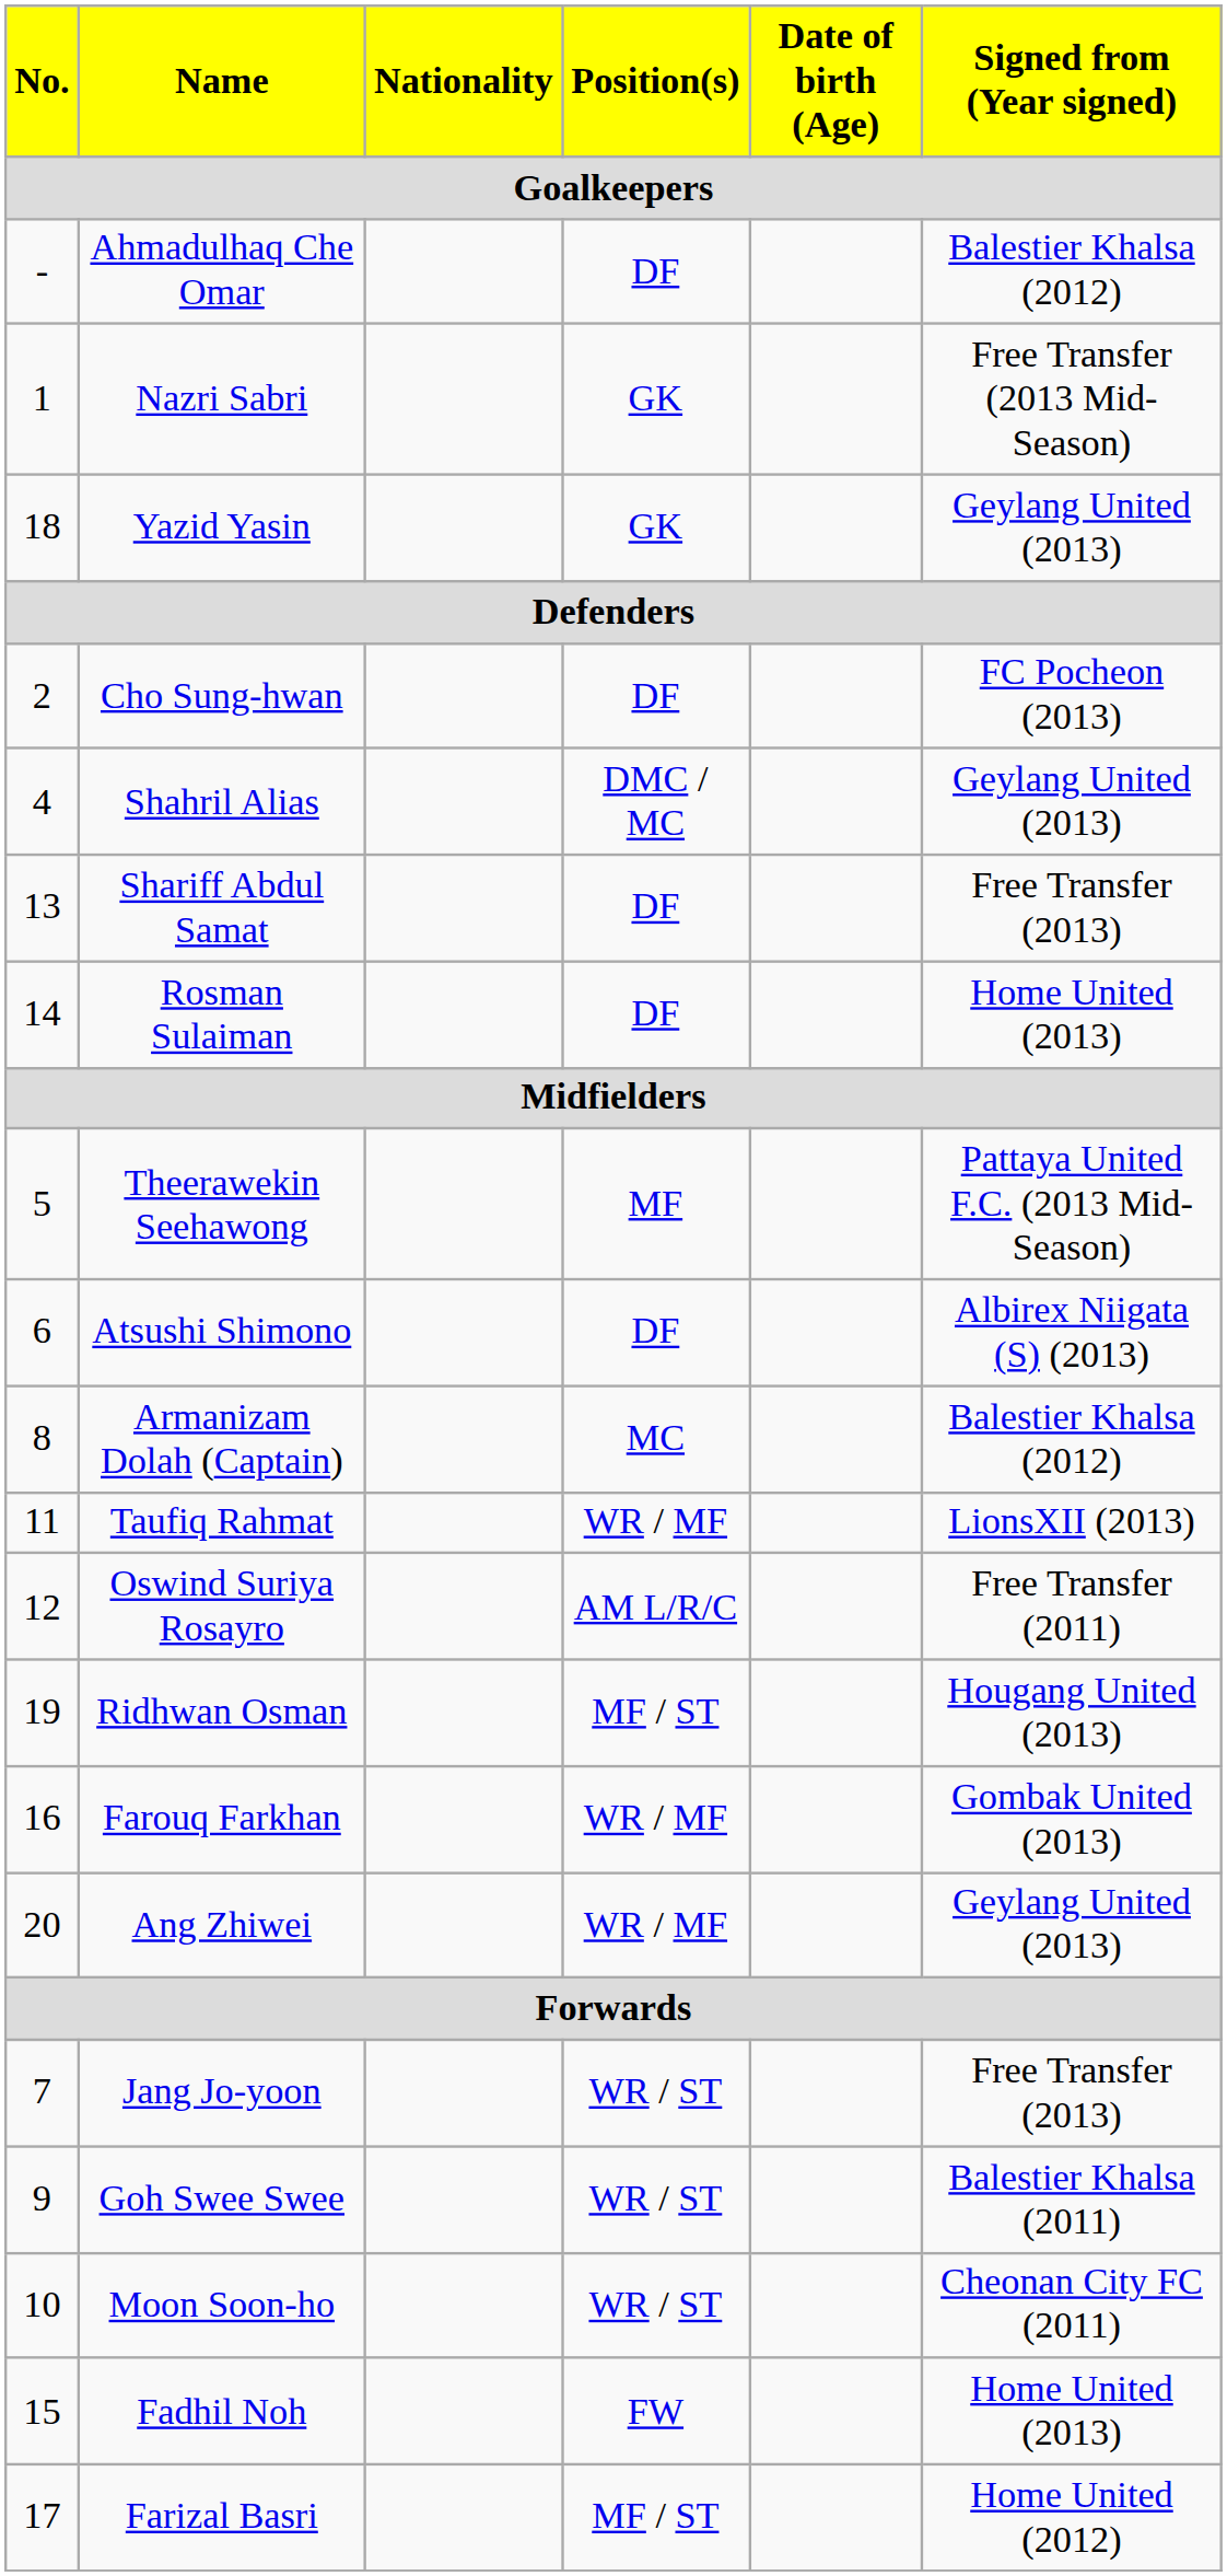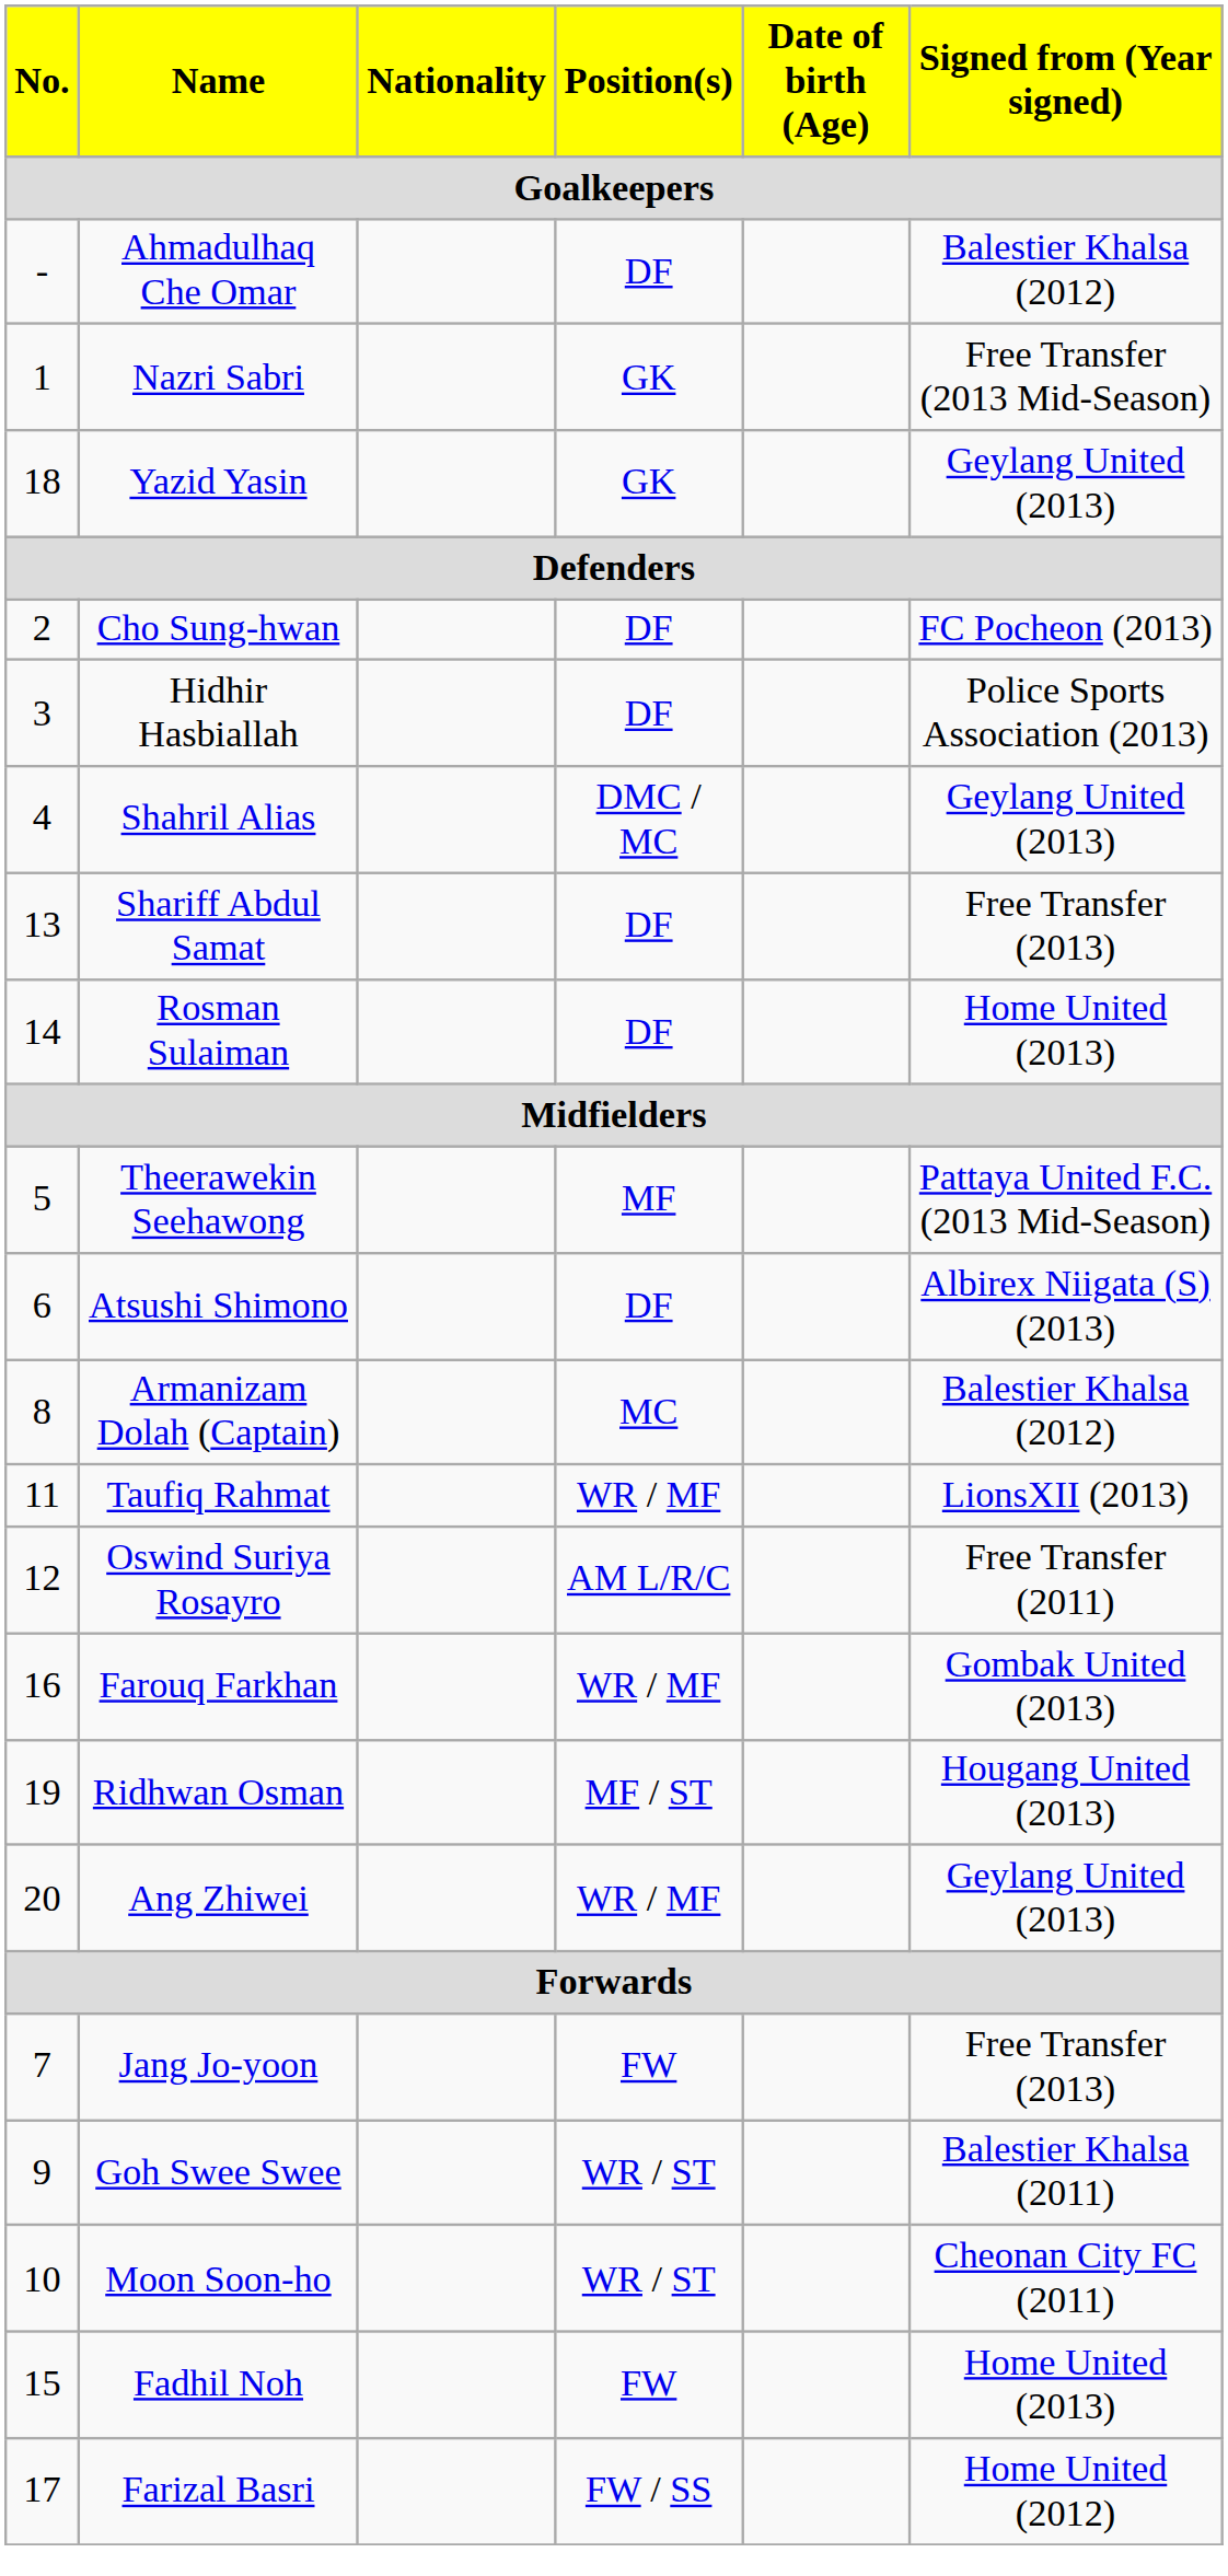+ row: 3 | Hidhir Hasbiallah | DF | Police Sports Association (2013)
rows swapped: Farouq Farkhan <-> Ridhwan Osman
Jang Jo-yoon | Position(s): WR / ST -> FW
Farizal Basri | Position(s): MF / ST -> FW / SS
